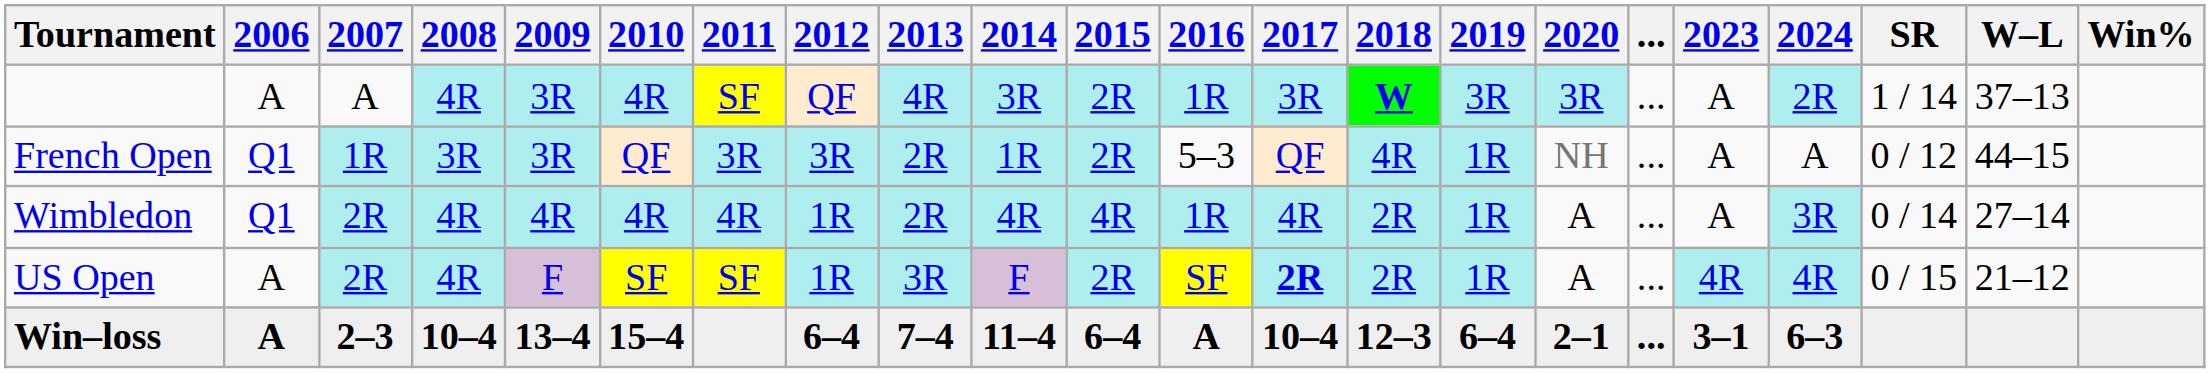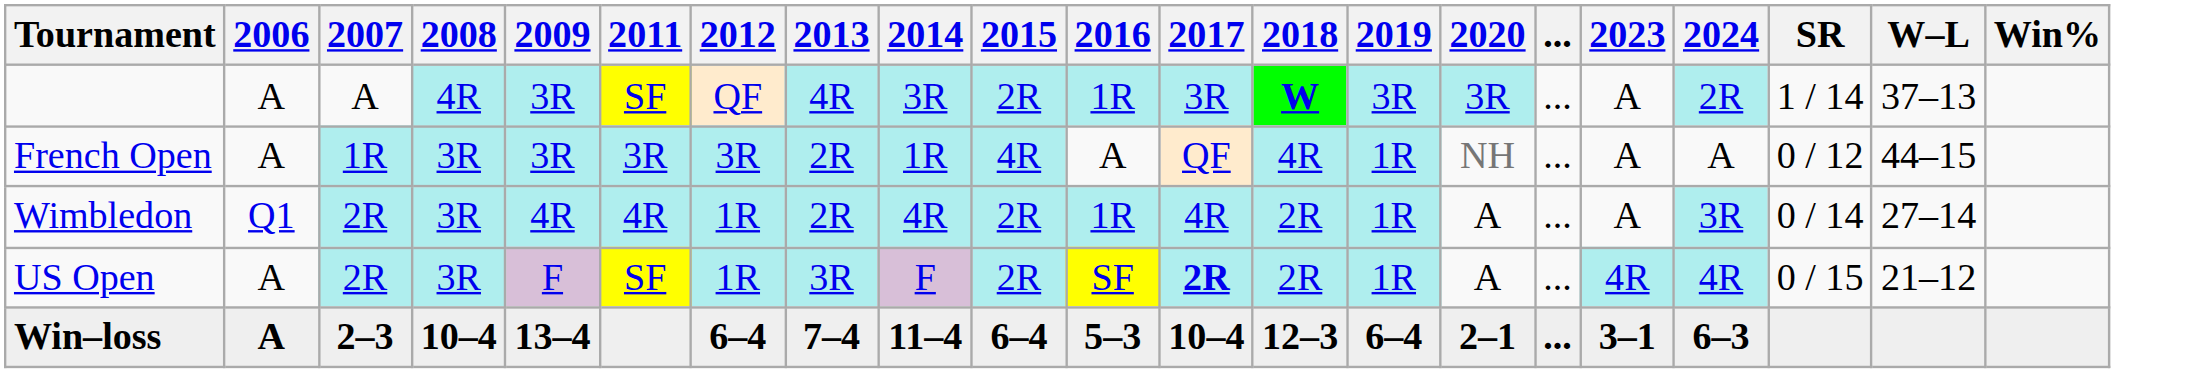- column: 2010 | 4R | QF | 4R | SF | 15–4
French Open | 2006: Q1 -> A
French Open | 2015: 2R -> 4R
French Open | 2016: 5–3 -> A
Wimbledon | 2008: 4R -> 3R
Wimbledon | 2015: 4R -> 2R
US Open | 2008: 4R -> 3R
Win–loss | 2016: A -> 5–3
